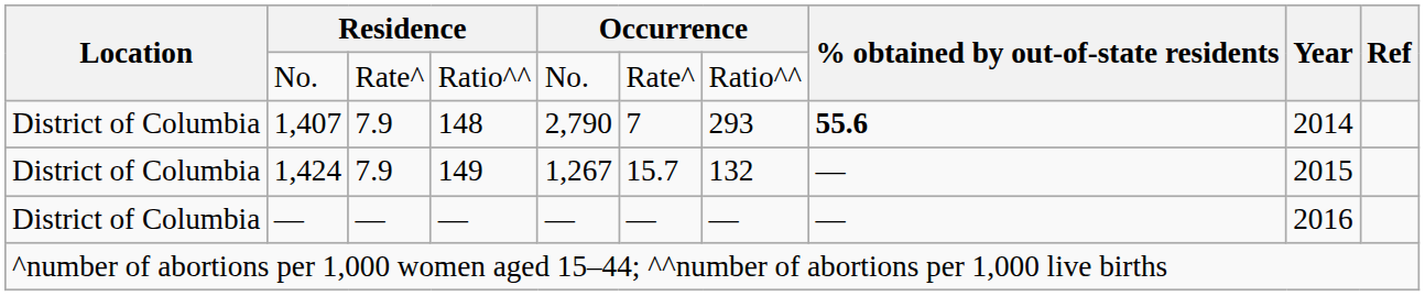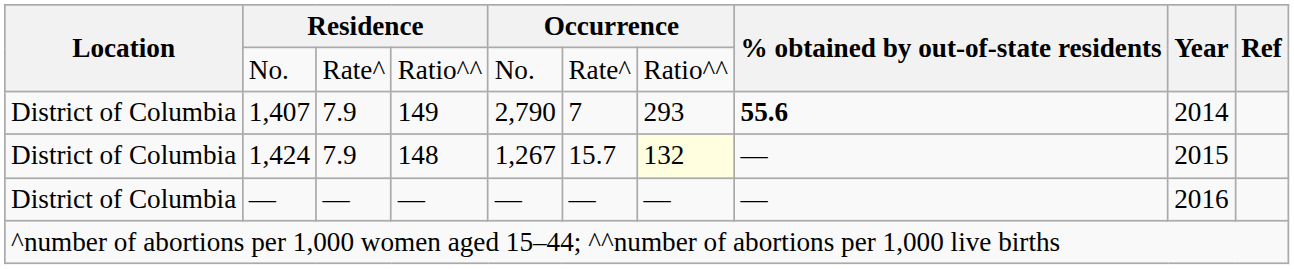1,407 | column 4: 148 -> 149
1,424 | column 4: 149 -> 148
1,424 | column 7: no background -> lightyellow background
